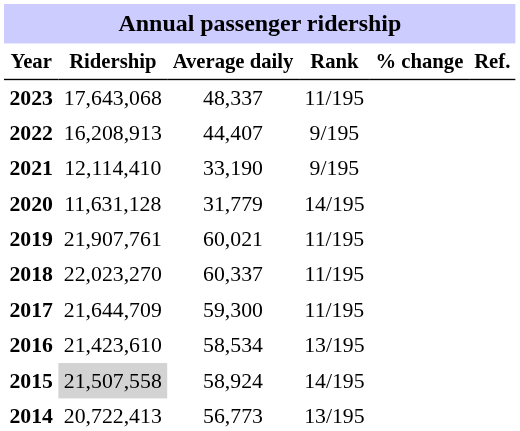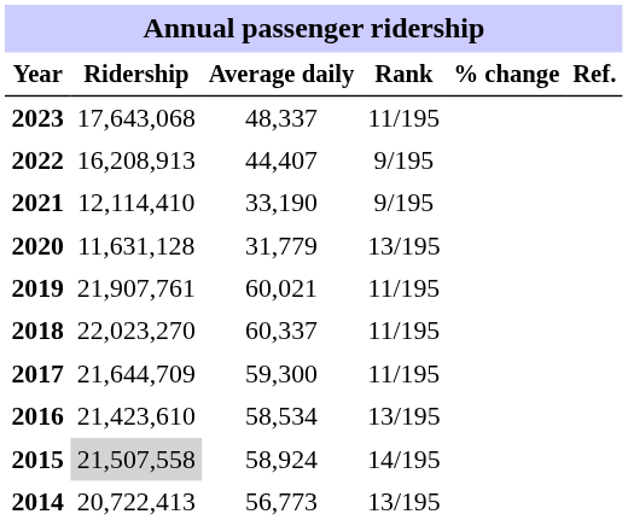2020 | Rank: 14/195 -> 13/195
